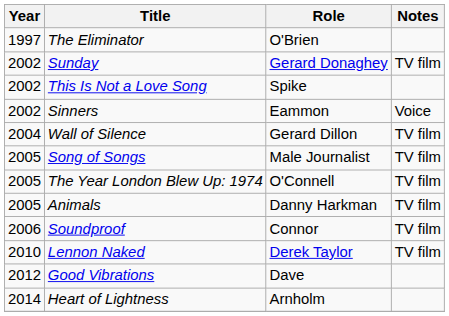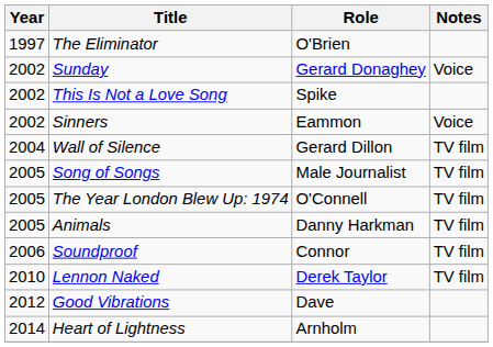Sunday | Notes: TV film -> Voice
